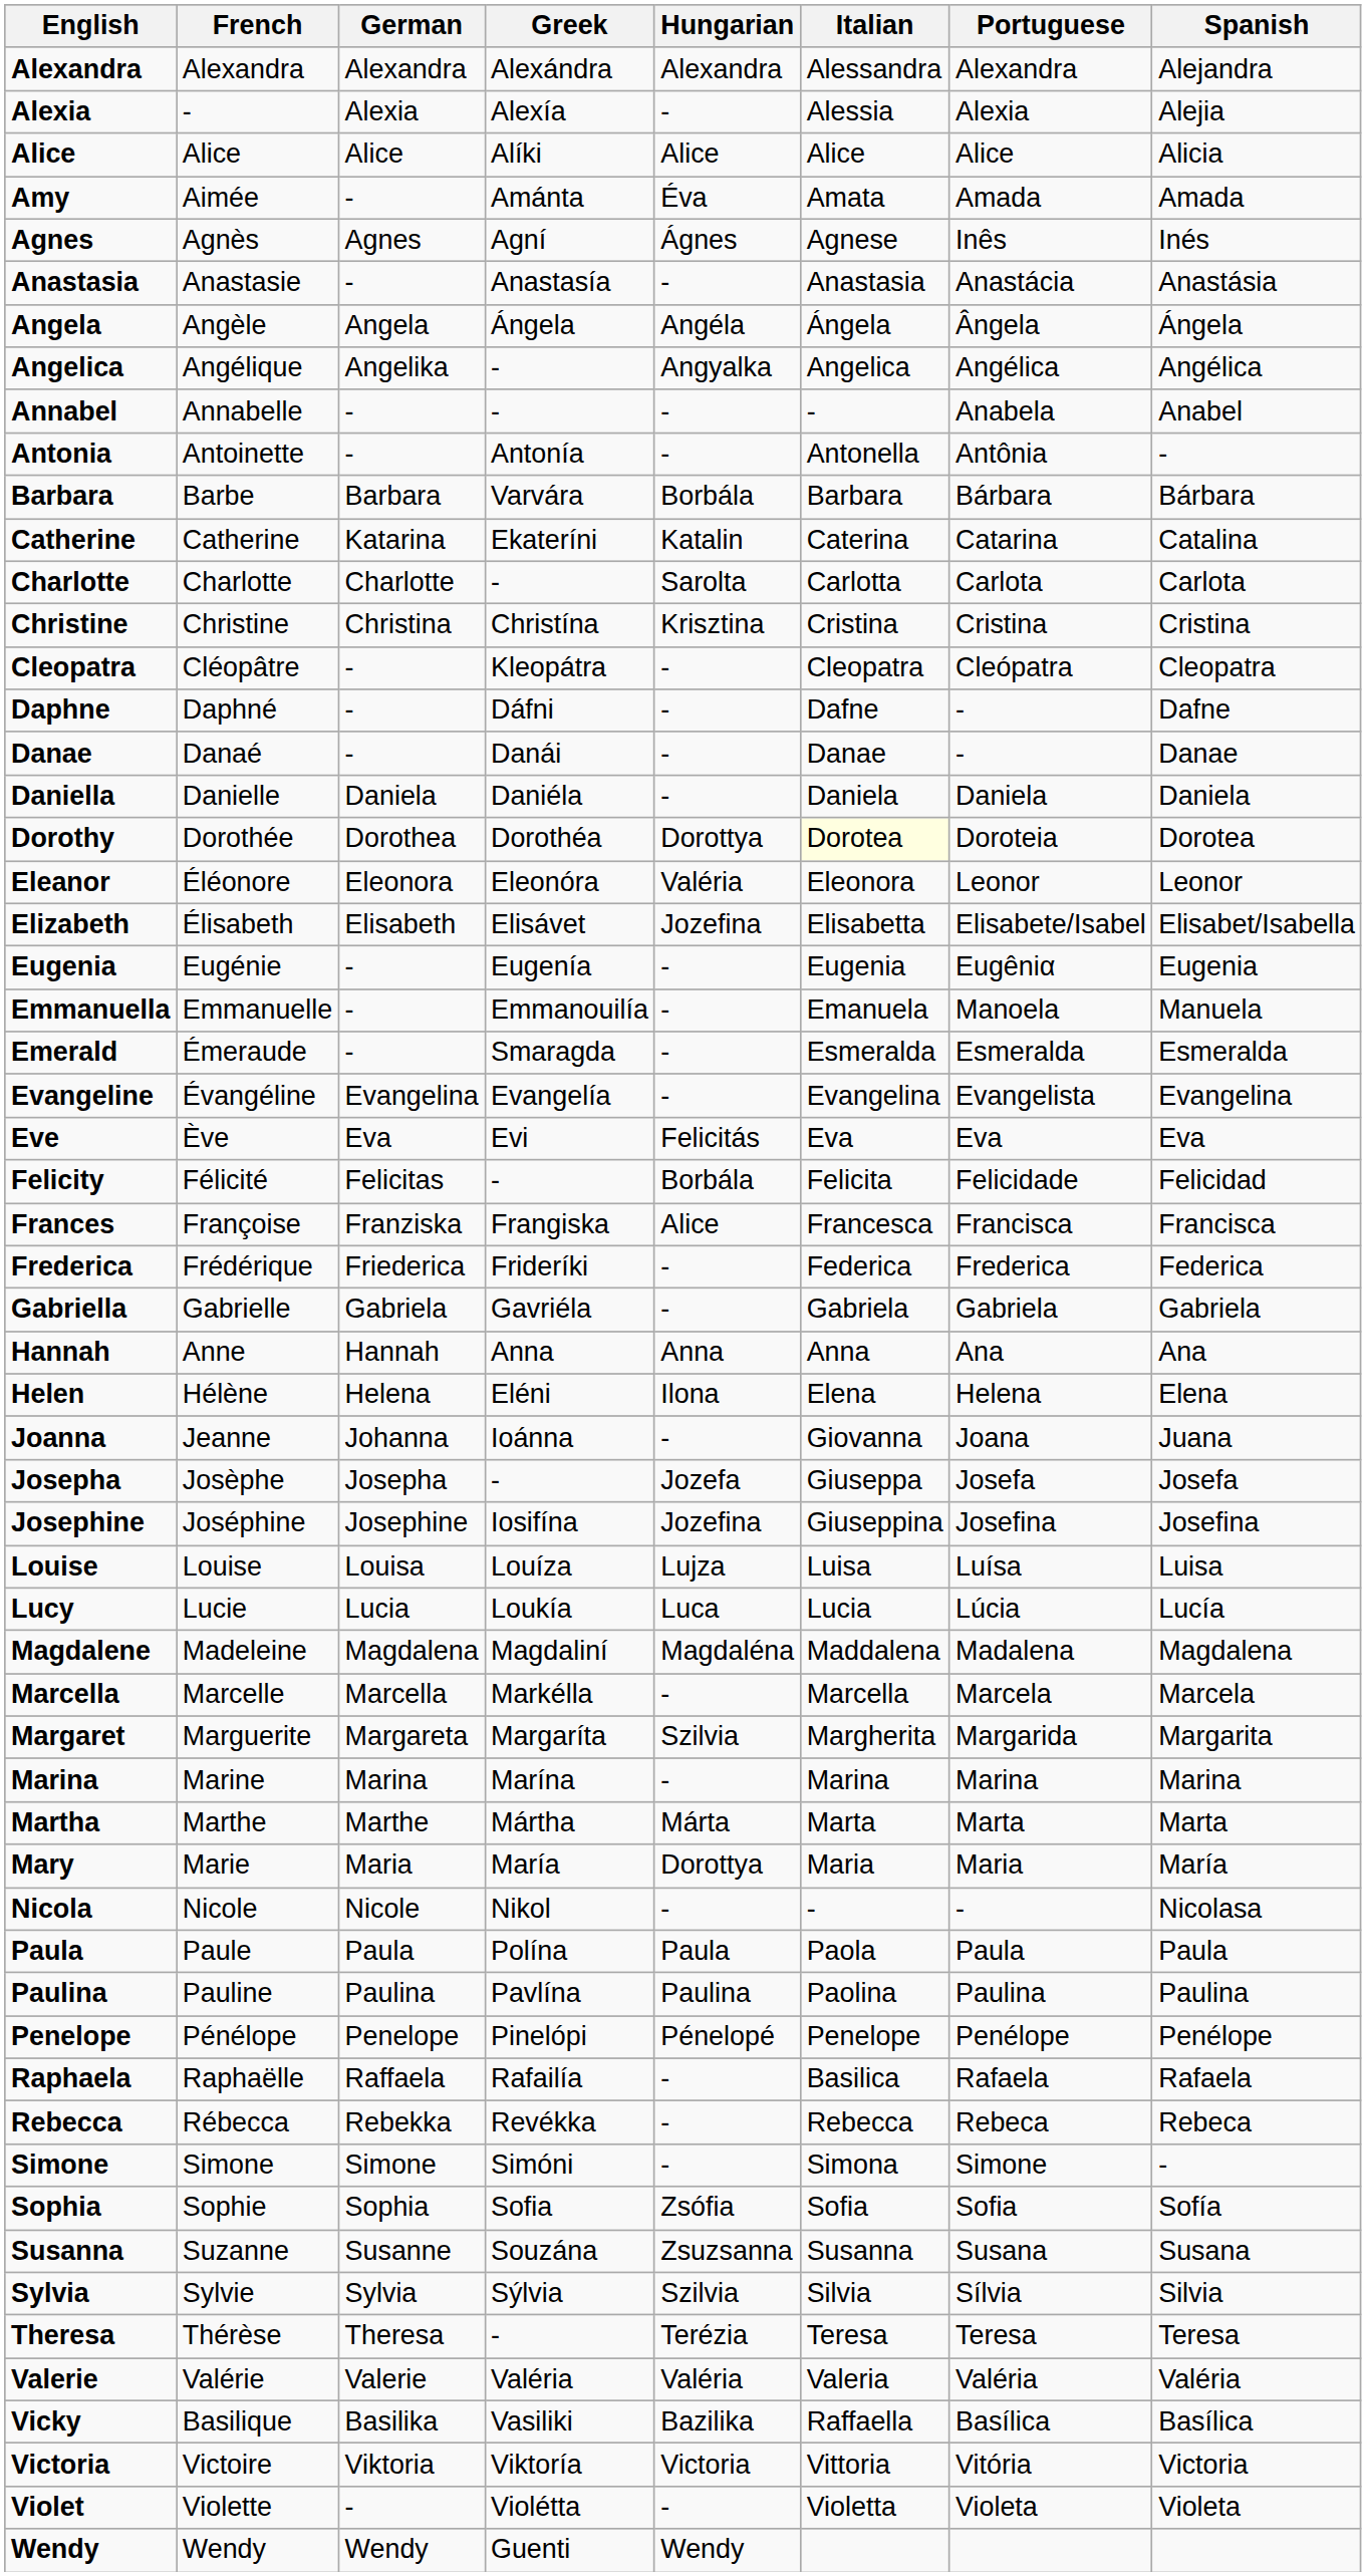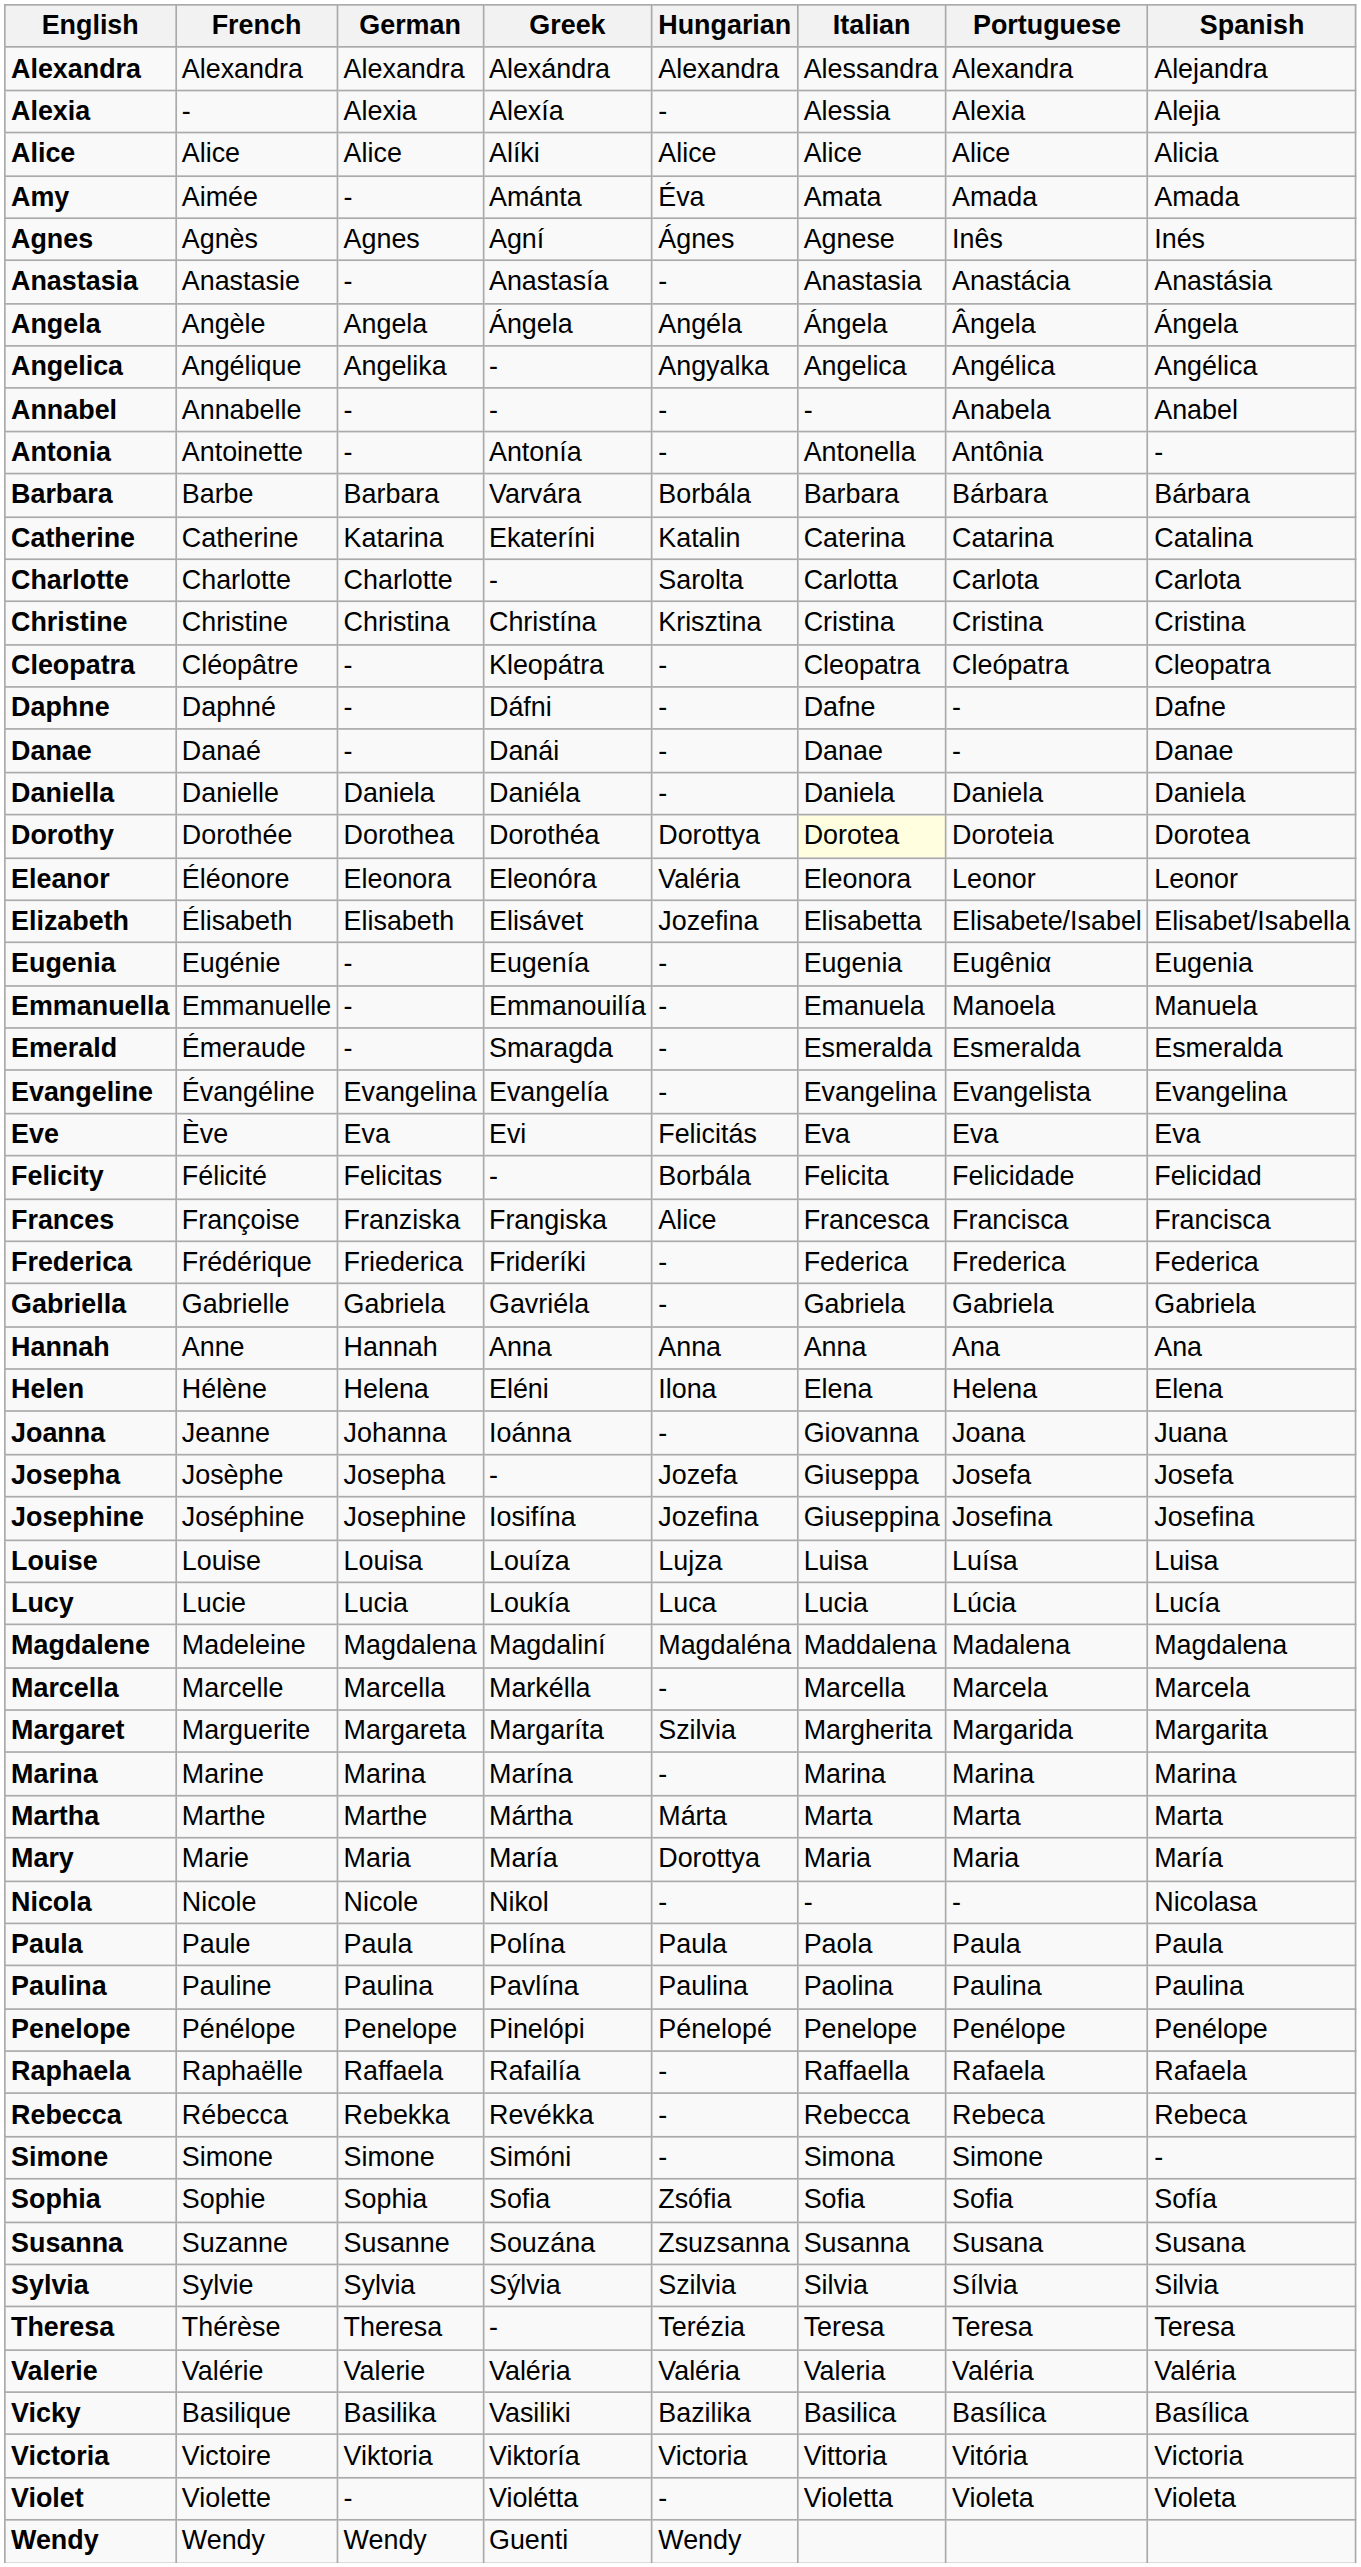Raphaela | Italian: Basilica -> Raffaella
Vicky | Italian: Raffaella -> Basilica
